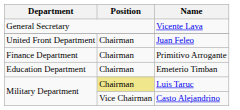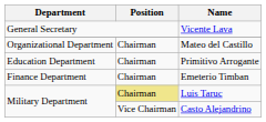+ row: Organizational Department | Chairman | Mateo del Castillo
- row: United Front Department | Chairman | Juan Feleo
Primitivo Arrogante | Department: Finance Department -> Education Department
Emeterio Timban | Department: Education Department -> Finance Department
